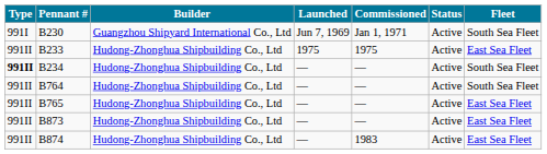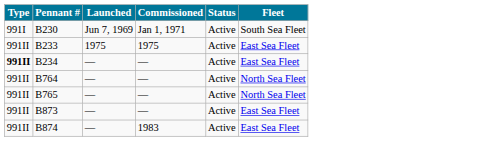- column: Builder | Guangzhou Shipyard International Co., Ltd | Hudong-Zhonghua Shipbuilding Co., Ltd | Hudong-Zhonghua Shipbuilding Co., Ltd | Hudong-Zhonghua Shipbuilding Co., Ltd | Hudong-Zhonghua Shipbuilding Co., Ltd | Hudong-Zhonghua Shipbuilding Co., Ltd | Hudong-Zhonghua Shipbuilding Co., Ltd
B234 | Fleet: South Sea Fleet -> East Sea Fleet
B764 | Fleet: South Sea Fleet -> North Sea Fleet
B765 | Fleet: East Sea Fleet -> North Sea Fleet
